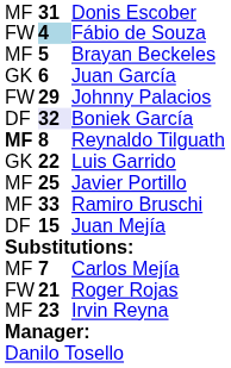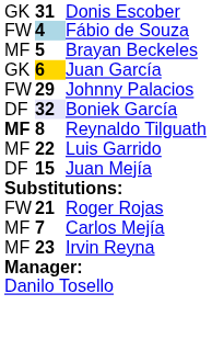Donis Escober | column 1: MF -> GK
Juan García | column 2: no background -> gold background
Luis Garrido | column 1: GK -> MF
- row: MF | 25 | Javier Portillo
- row: MF | 33 | Ramiro Bruschi
rows swapped: Roger Rojas <-> Carlos Mejía
